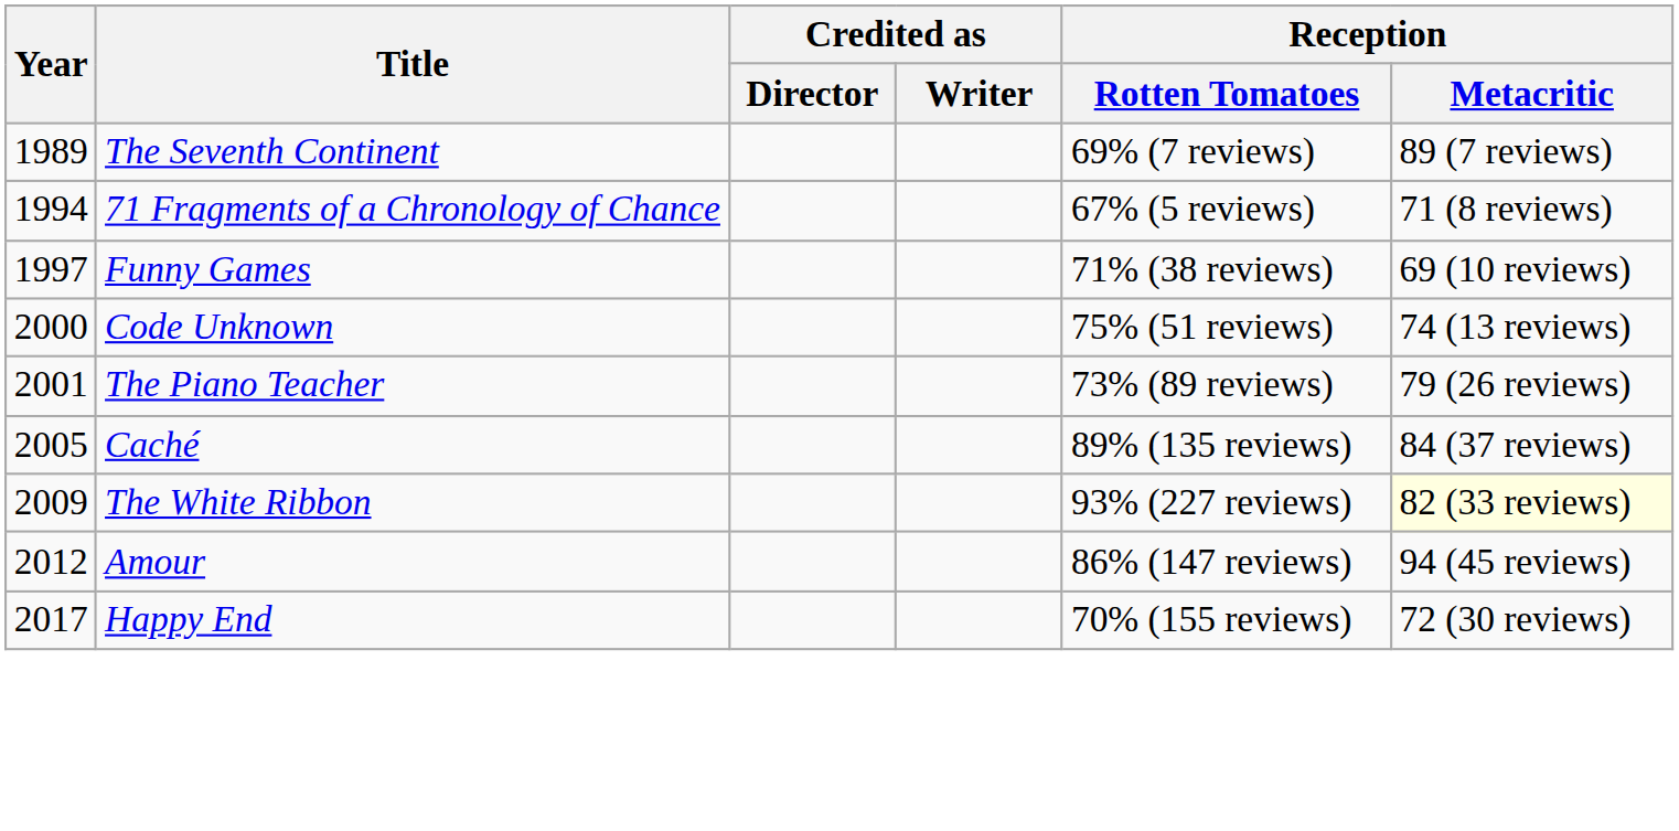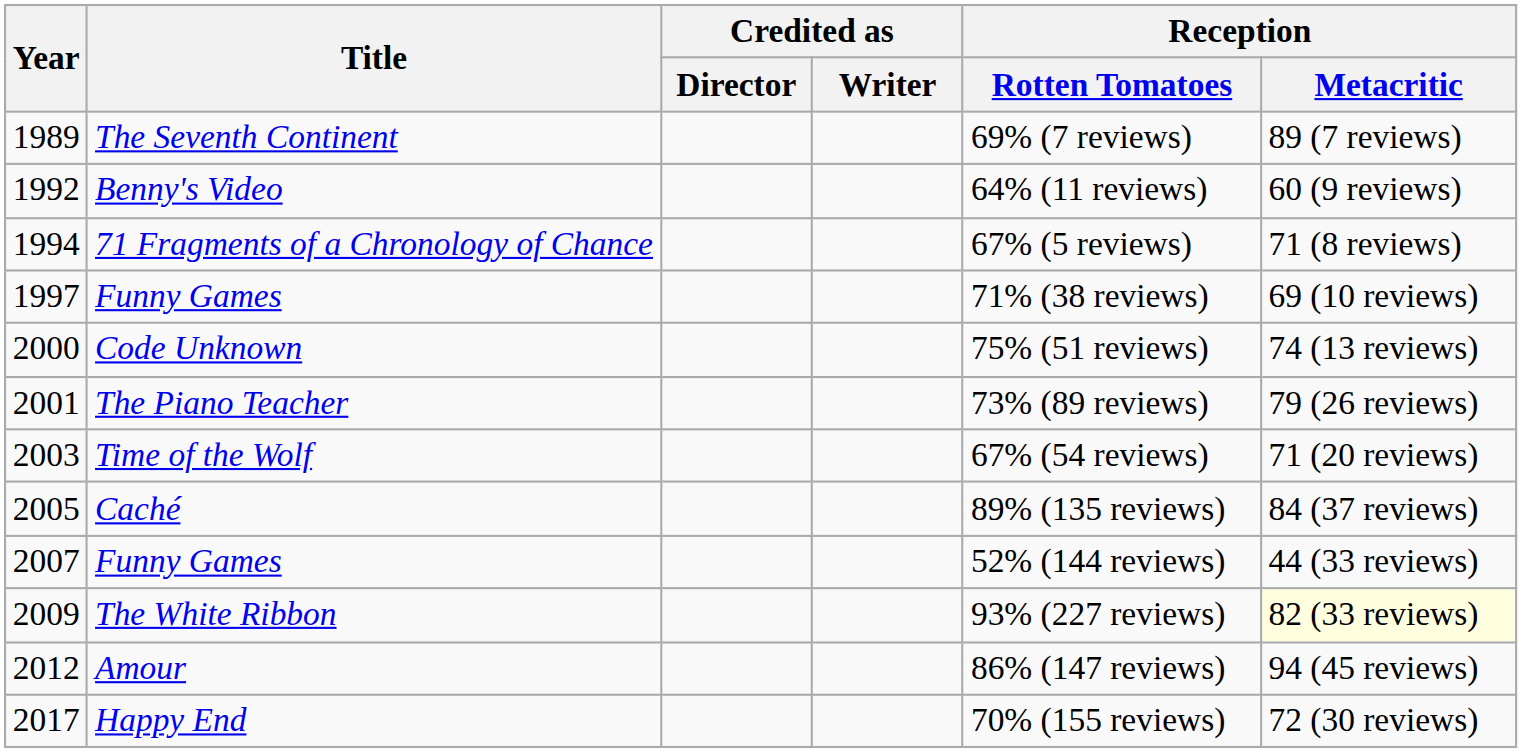+ row: 1992 | Benny's Video | 64% (11 reviews) | 60 (9 reviews)
+ row: 2003 | Time of the Wolf | 67% (54 reviews) | 71 (20 reviews)
+ row: 2007 | Funny Games | 52% (144 reviews) | 44 (33 reviews)
